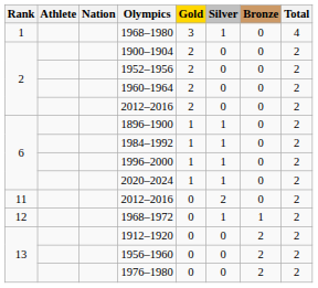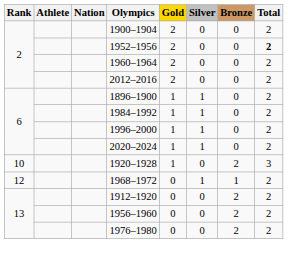- row: 1 | 1968–1980 | 3 | 1 | 0 | 4
1952–1956 | Total: normal -> bold
+ row: 10 | 1920–1928 | 1 | 0 | 2 | 3
- row: 11 | 2012–2016 | 0 | 2 | 0 | 2
